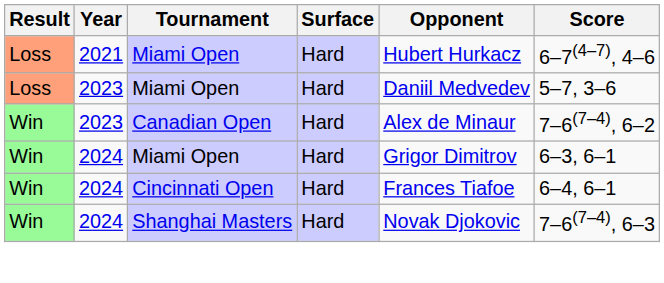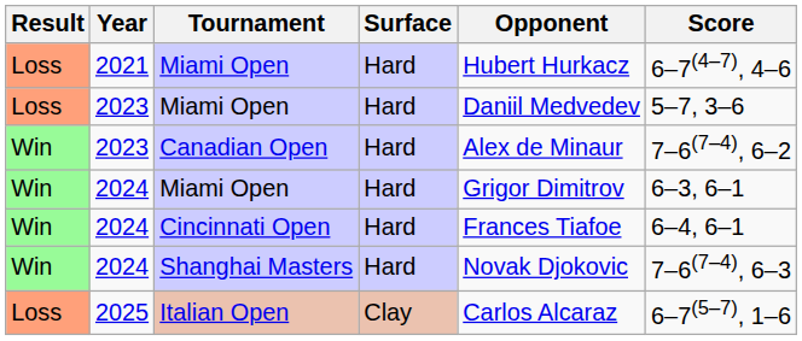+ row: Loss | 2025 | Italian Open | Clay | Carlos Alcaraz | 6–7(5–7), 1–6
